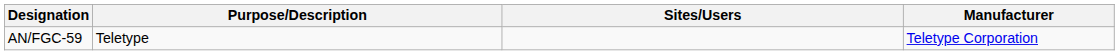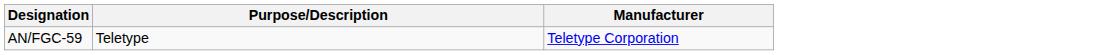- column: Sites/Users
